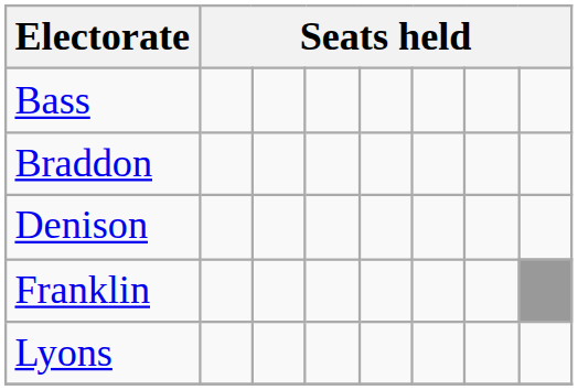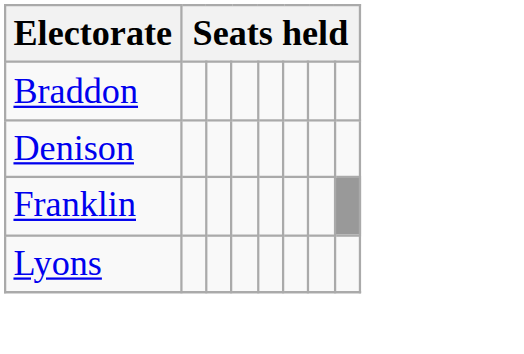- row: Bass
